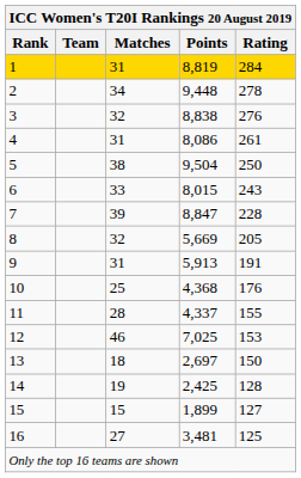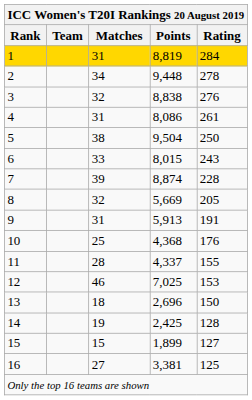7 | Points: 8,847 -> 8,874
13 | Points: 2,697 -> 2,696
16 | Points: 3,481 -> 3,381
